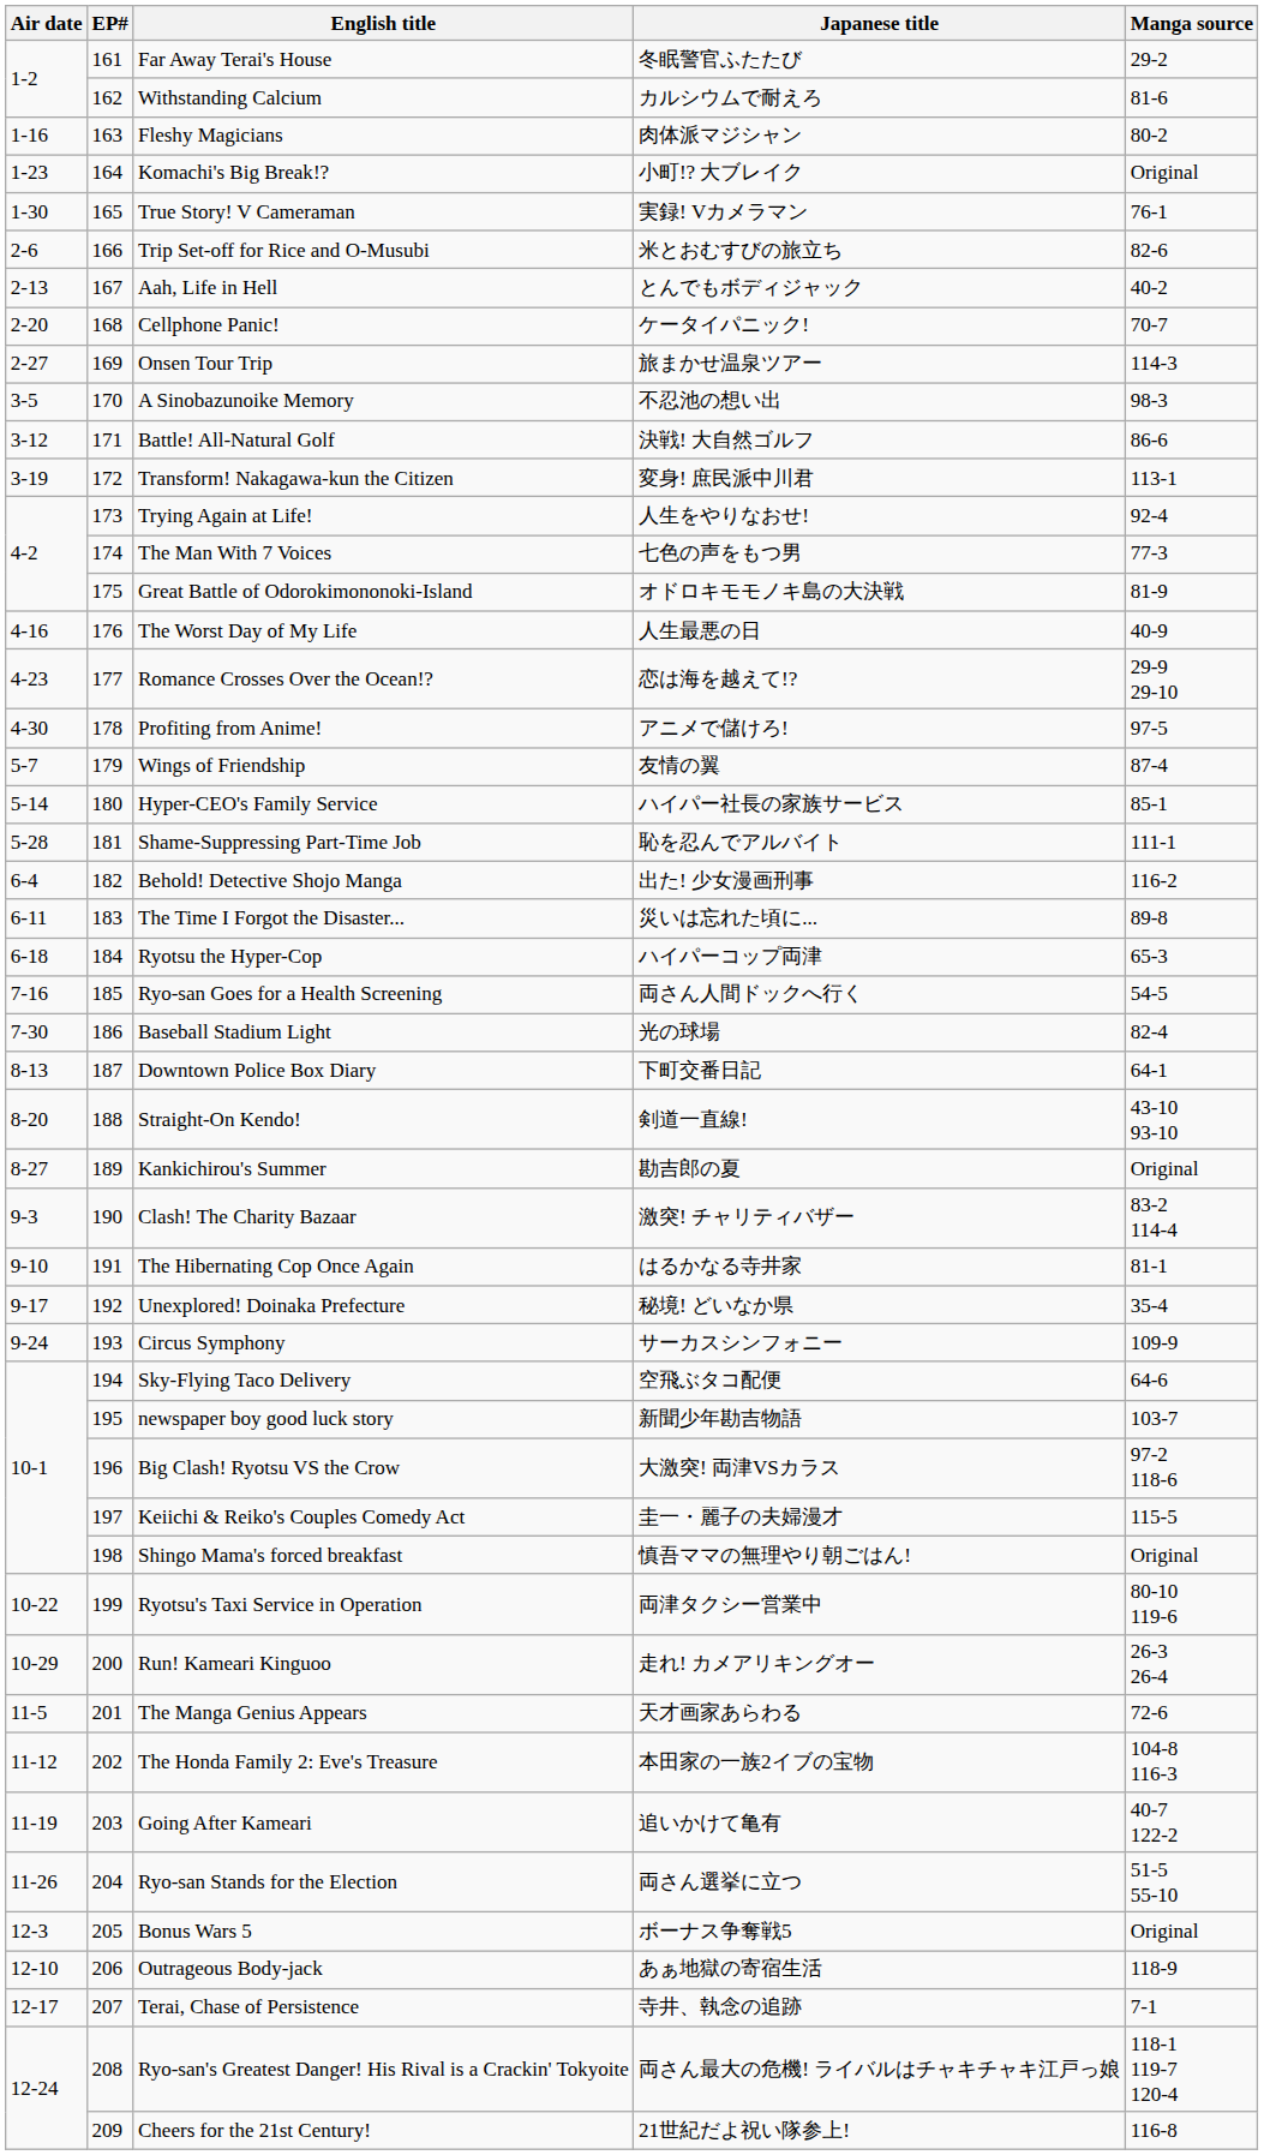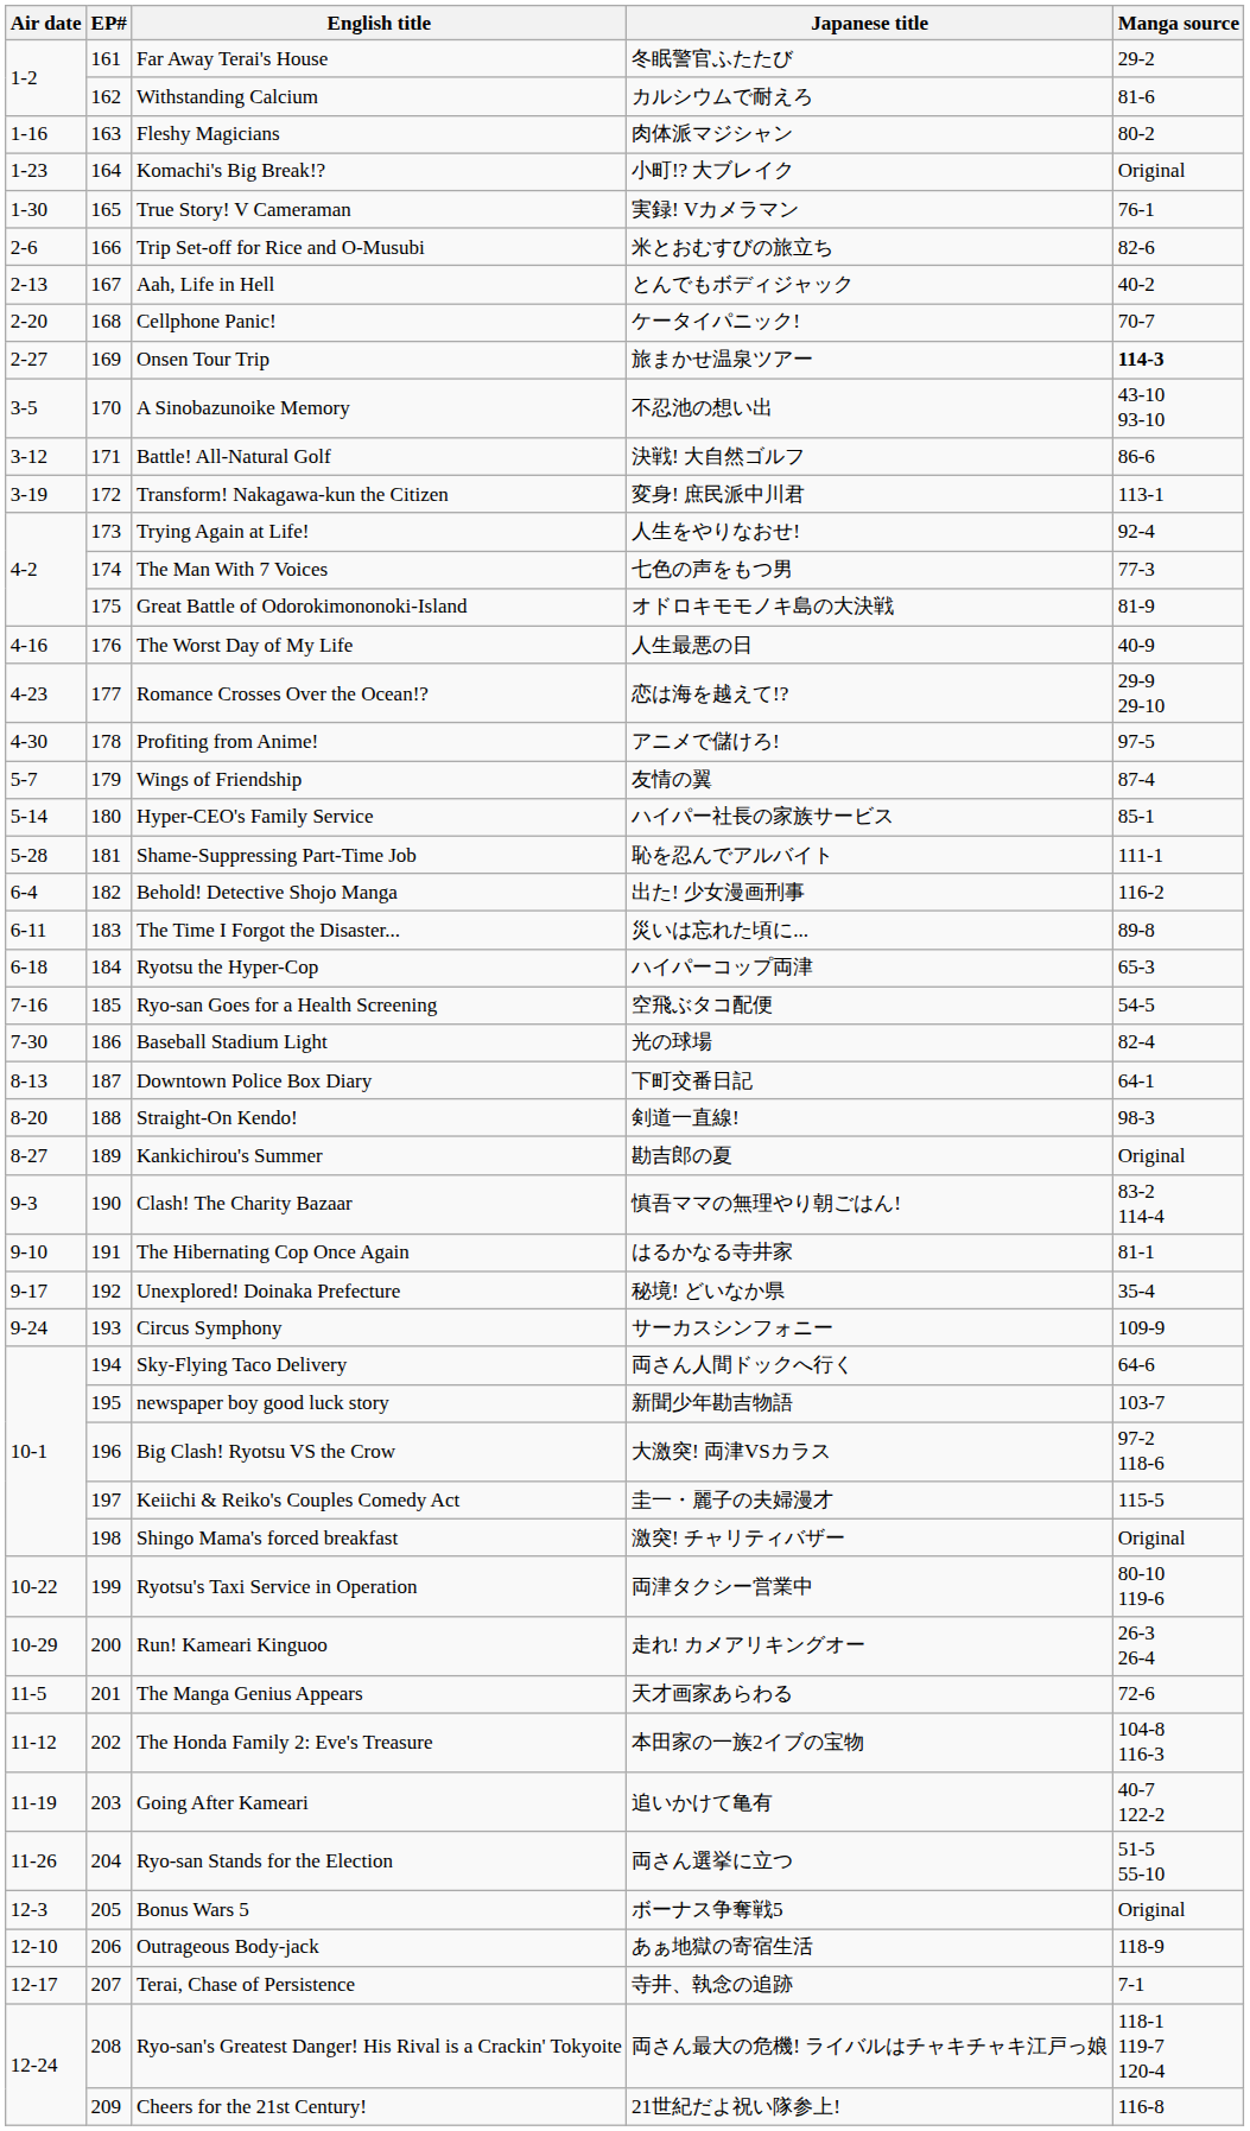Onsen Tour Trip | Manga source: normal -> bold
A Sinobazunoike Memory | Manga source: 98-3 -> 43-10 93-10
Ryo-san Goes for a Health Screening | Japanese title: 両さん人間ドックへ行く -> 空飛ぶタコ配便
Straight-On Kendo! | Manga source: 43-10 93-10 -> 98-3
Clash! The Charity Bazaar | Japanese title: 激突! チャリティバザー -> 慎吾ママの無理やり朝ごはん!
Sky-Flying Taco Delivery | Japanese title: 空飛ぶタコ配便 -> 両さん人間ドックへ行く
Shingo Mama's forced breakfast | Japanese title: 慎吾ママの無理やり朝ごはん! -> 激突! チャリティバザー
